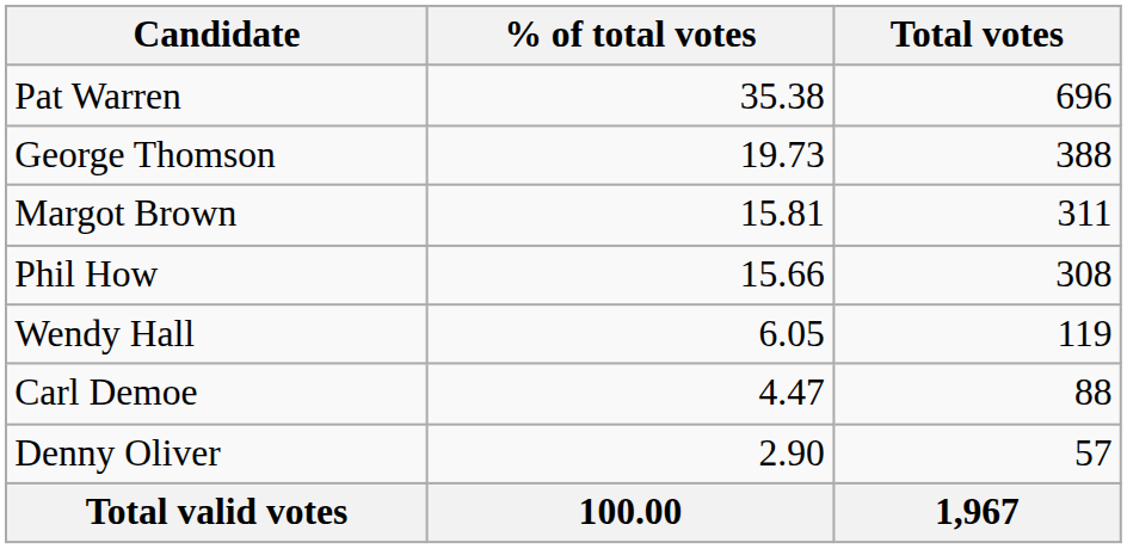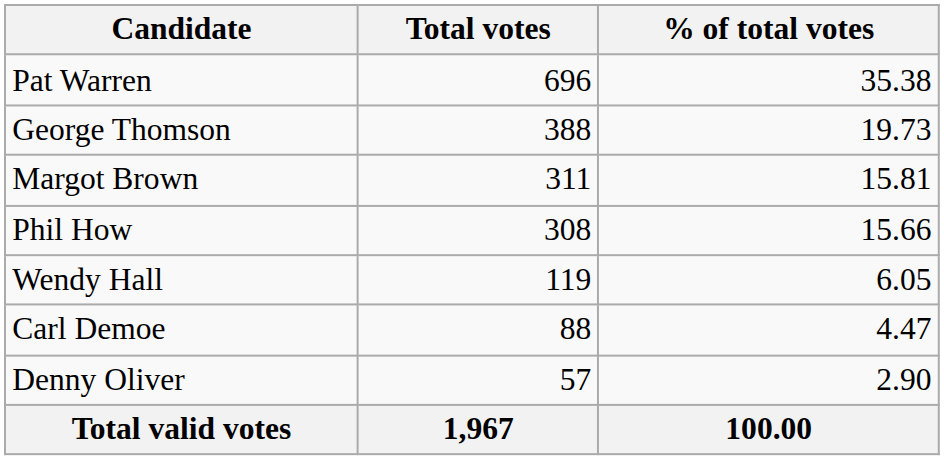columns swapped: Total votes <-> % of total votes
